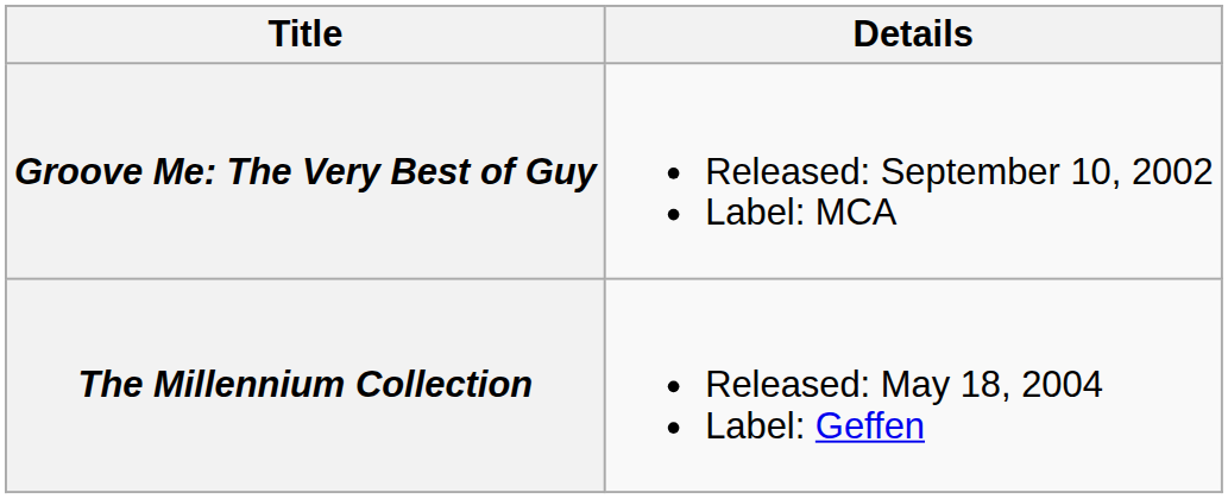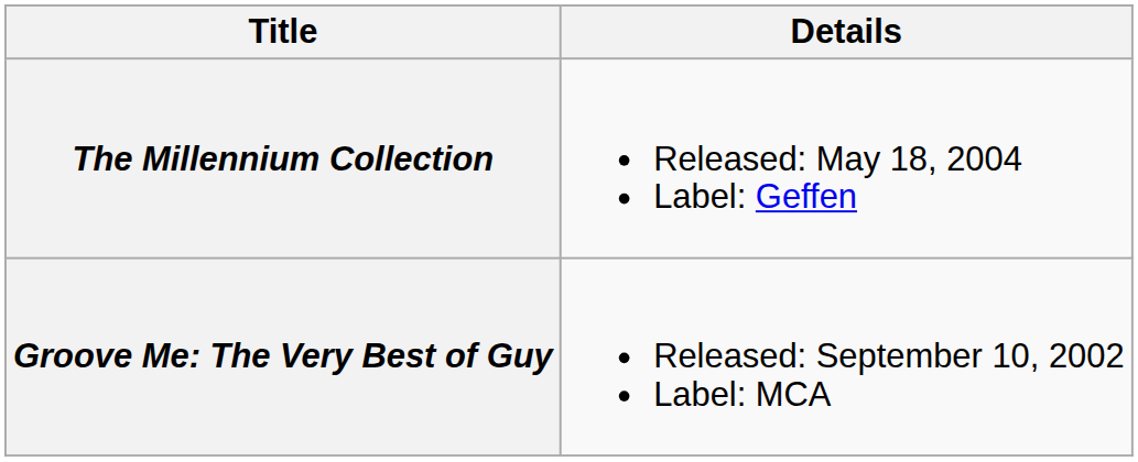rows swapped: Groove Me: The Very Best of Guy <-> The Millennium Collection
